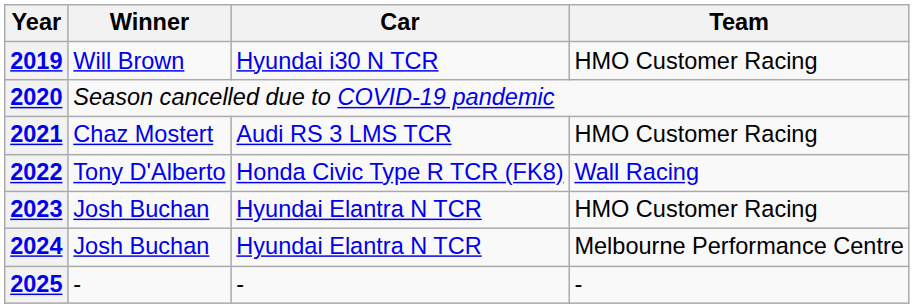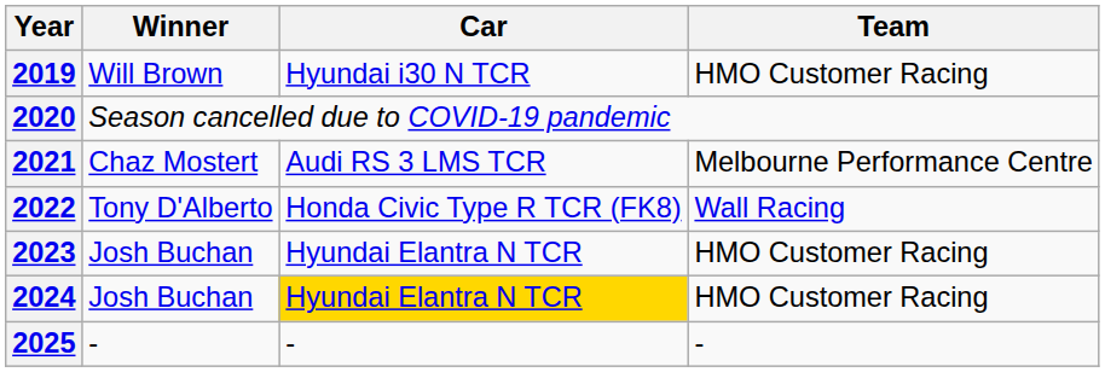2021 | Team: HMO Customer Racing -> Melbourne Performance Centre
2024 | Car: no background -> gold background
2024 | Team: Melbourne Performance Centre -> HMO Customer Racing
